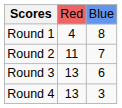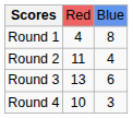Round 2 | column 3: 7 -> 4
Round 4 | column 2: 13 -> 10
